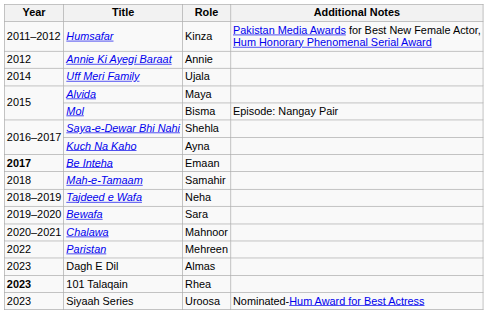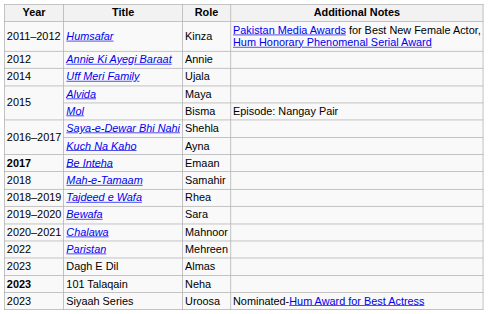Tajdeed e Wafa | Role: Neha -> Rhea
101 Talaqain | Role: Rhea -> Neha
